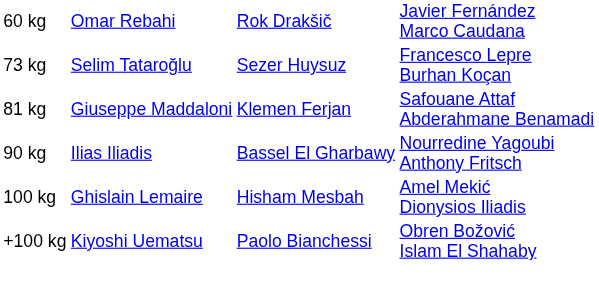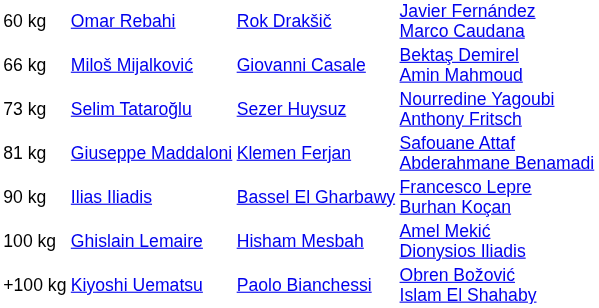+ row: 66 kg | Miloš Mijalković | Giovanni Casale | Bektaş Demirel Amin Mahmoud
73 kg | column 4: Francesco Lepre Burhan Koçan -> Nourredine Yagoubi Anthony Fritsch
90 kg | column 4: Nourredine Yagoubi Anthony Fritsch -> Francesco Lepre Burhan Koçan
